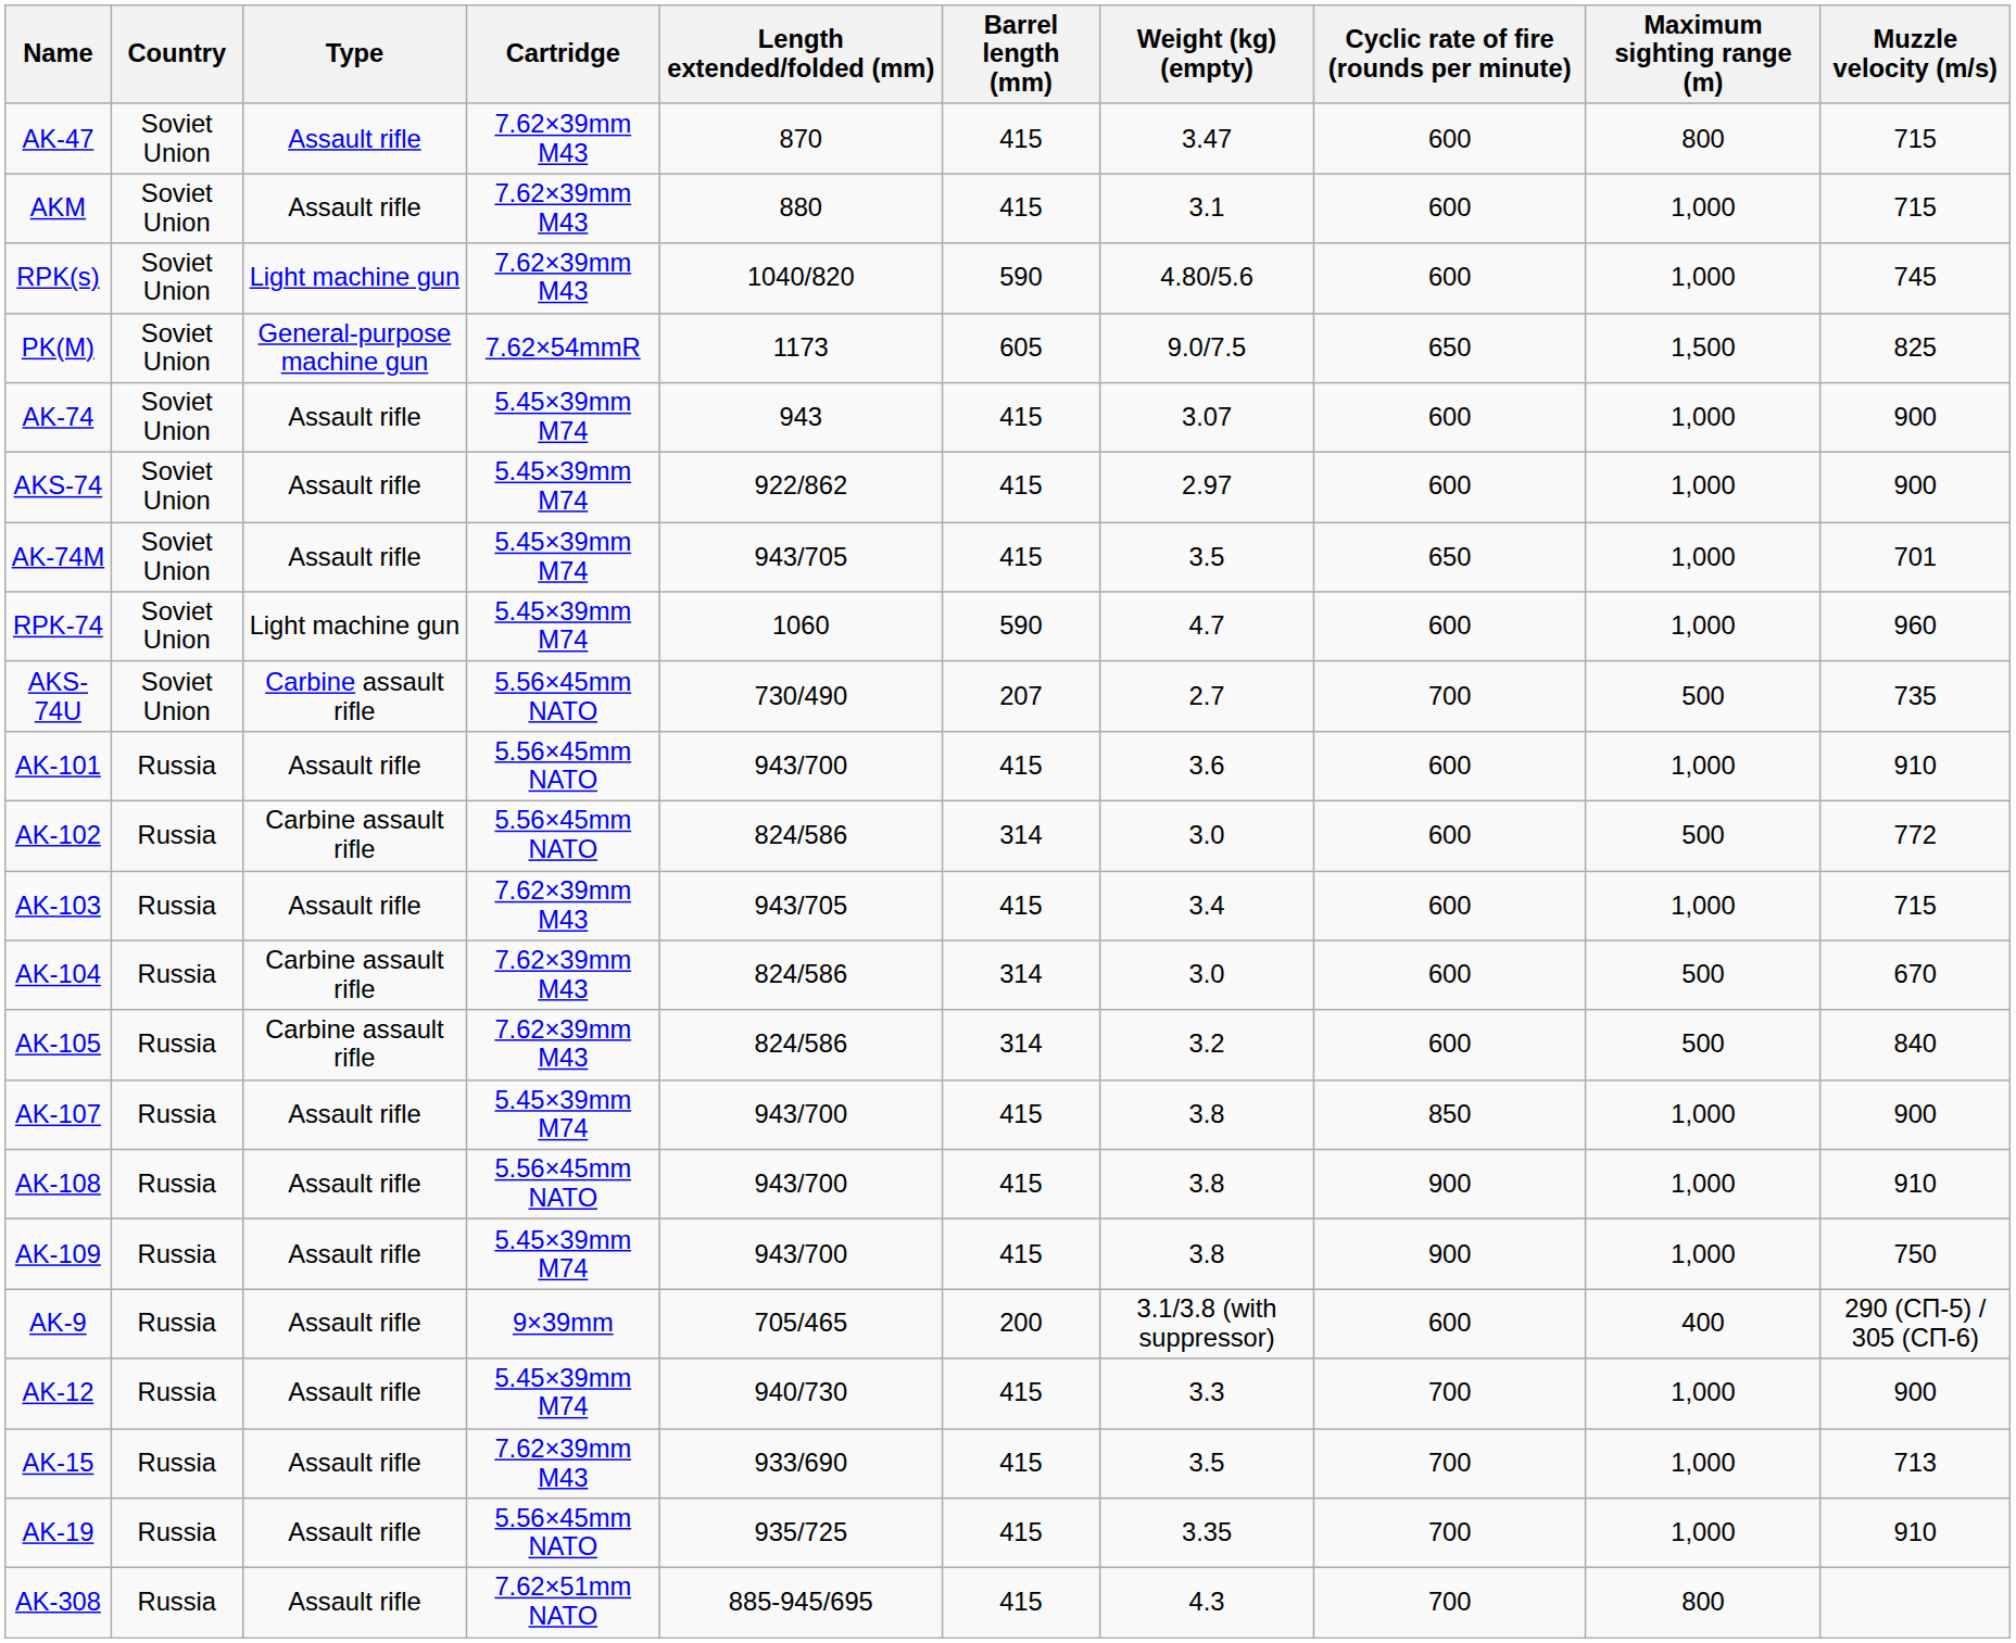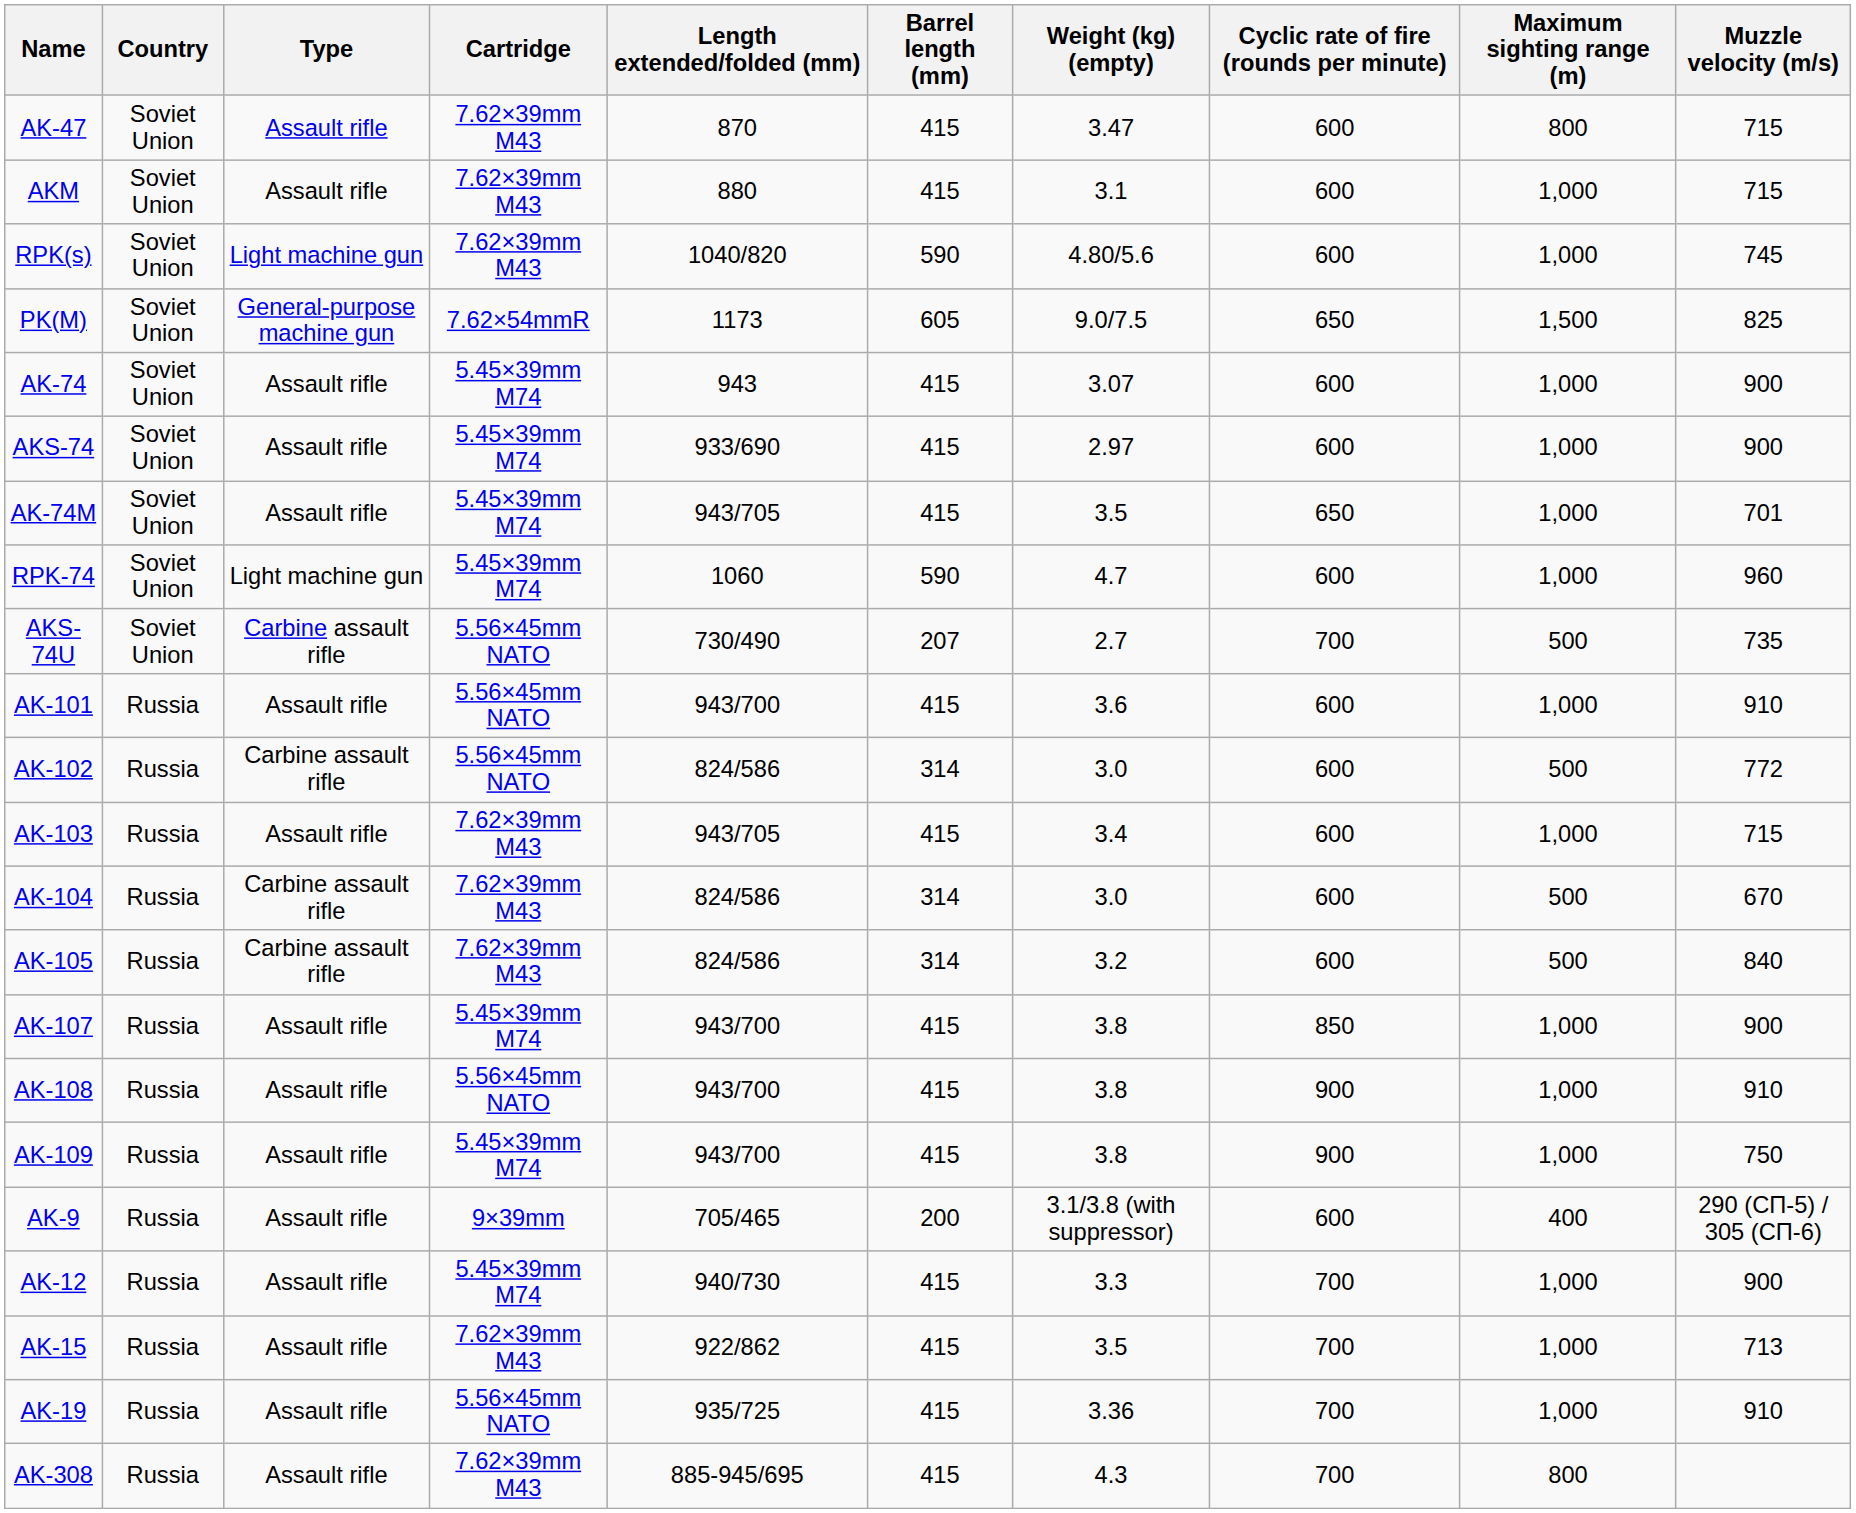AKS-74 | Length extended/folded (mm): 922/862 -> 933/690
AK-15 | Length extended/folded (mm): 933/690 -> 922/862
AK-19 | Weight (kg) (empty): 3.35 -> 3.36
AK-308 | Cartridge: 7.62×51mm NATO -> 7.62×39mm M43
